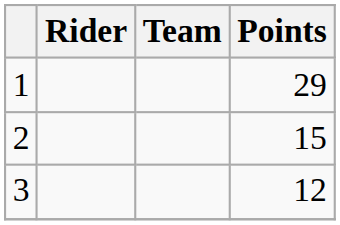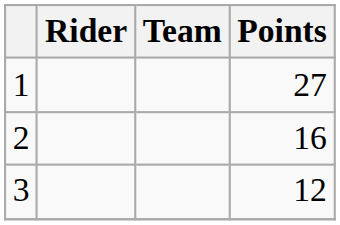1 | Points: 29 -> 27
2 | Points: 15 -> 16
